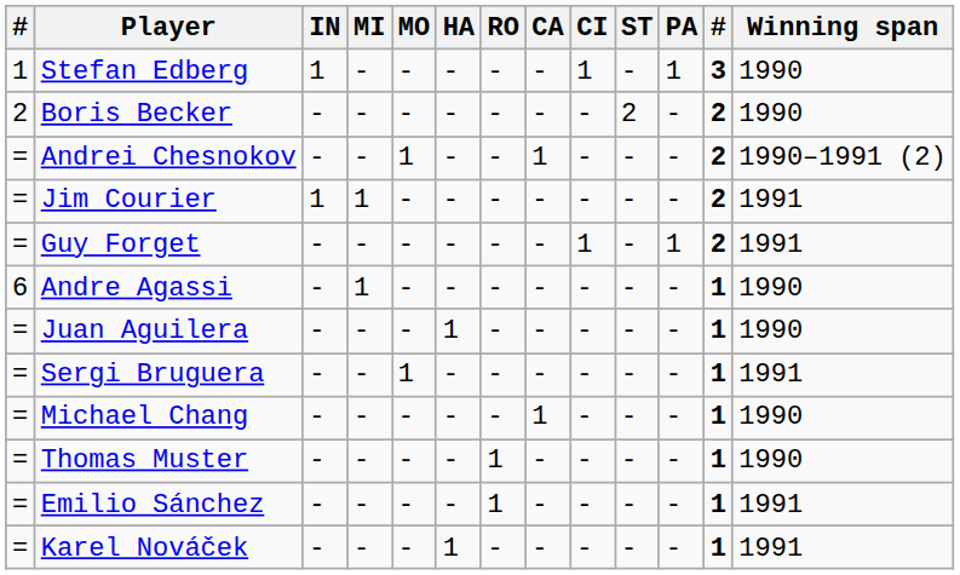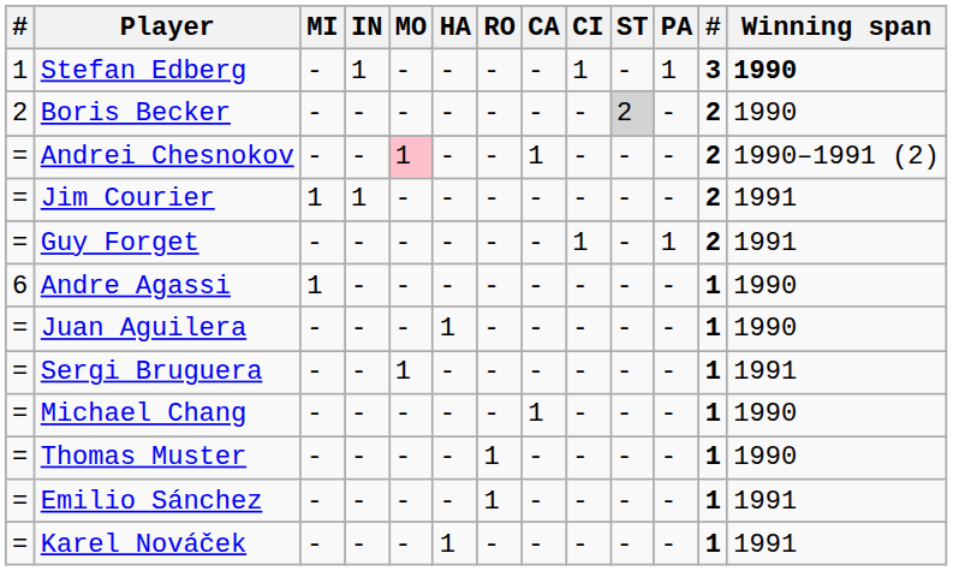columns swapped: IN <-> MI
Stefan Edberg | Winning span: normal -> bold
Boris Becker | ST: no background -> lightgrey background
Andrei Chesnokov | MO: no background -> pink background
